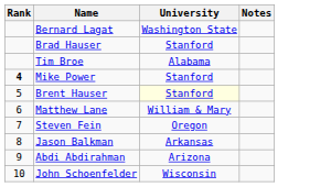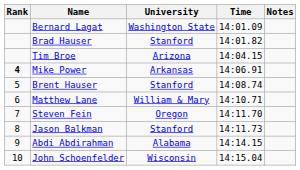+ column: Time | 14:01.09 | 14:01.82 | 14:04.15 | 14:06.91 | 14:08.74 | 14:10.71 | 14:11.70 | 14:11.73 | 14:14.15 | 14:15.04
Tim Broe | University: Alabama -> Arizona
Mike Power | University: Stanford -> Arkansas
Brent Hauser | University: lightyellow background -> no background
Jason Balkman | University: Arkansas -> Stanford
Abdi Abdirahman | University: Arizona -> Alabama
